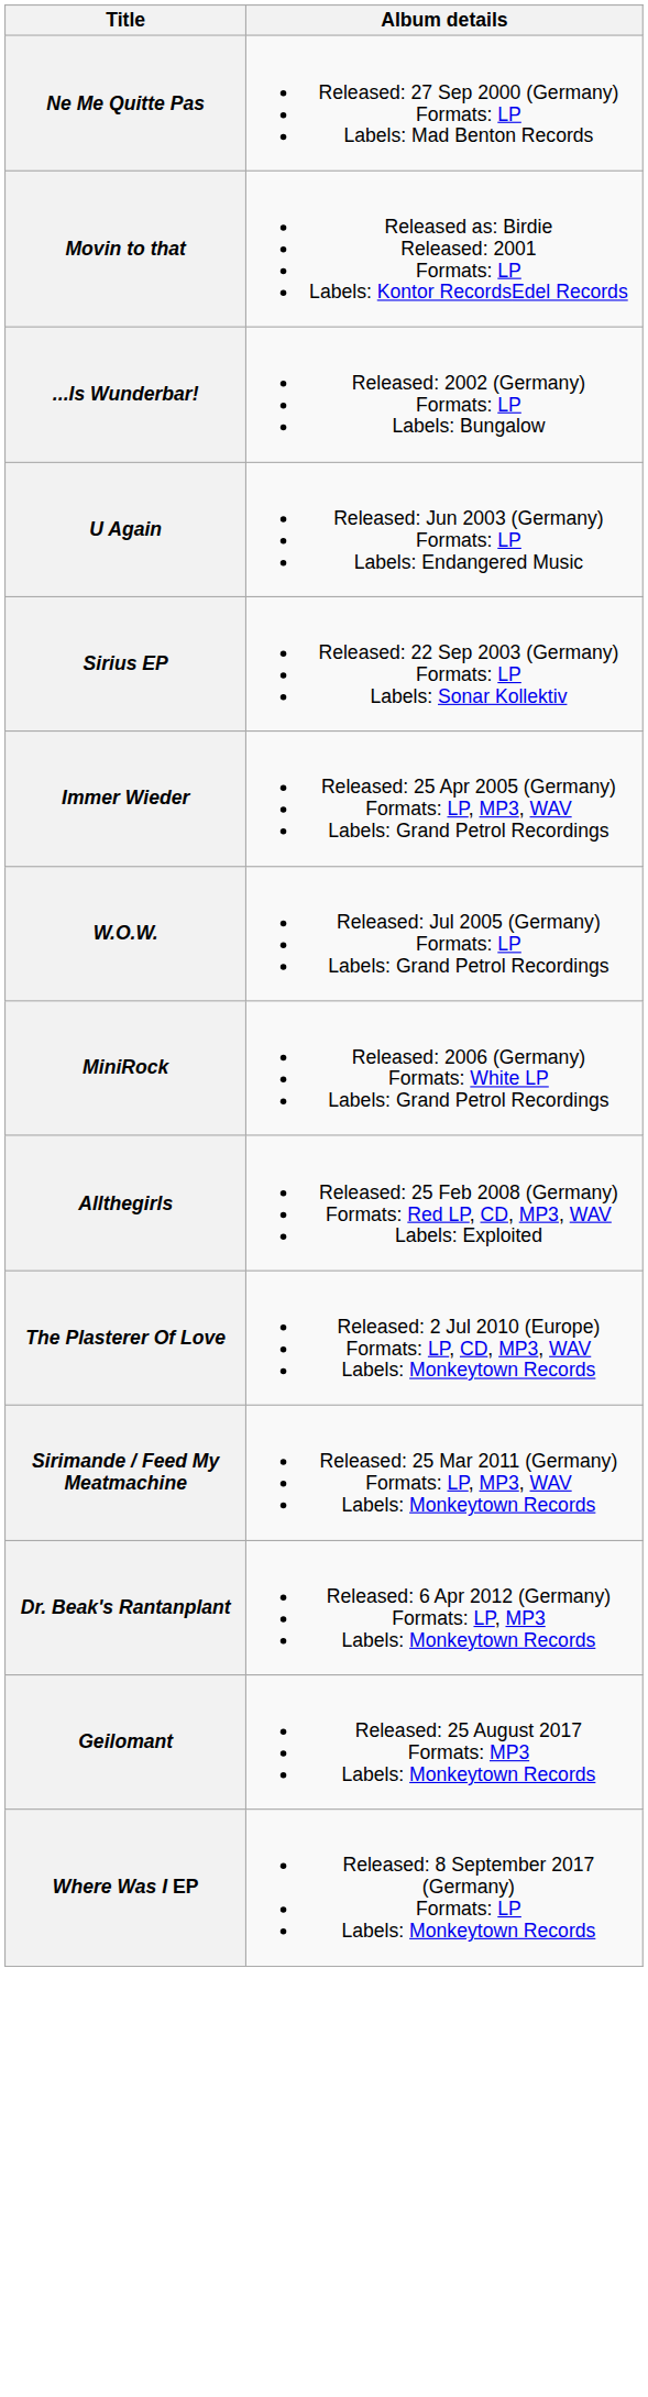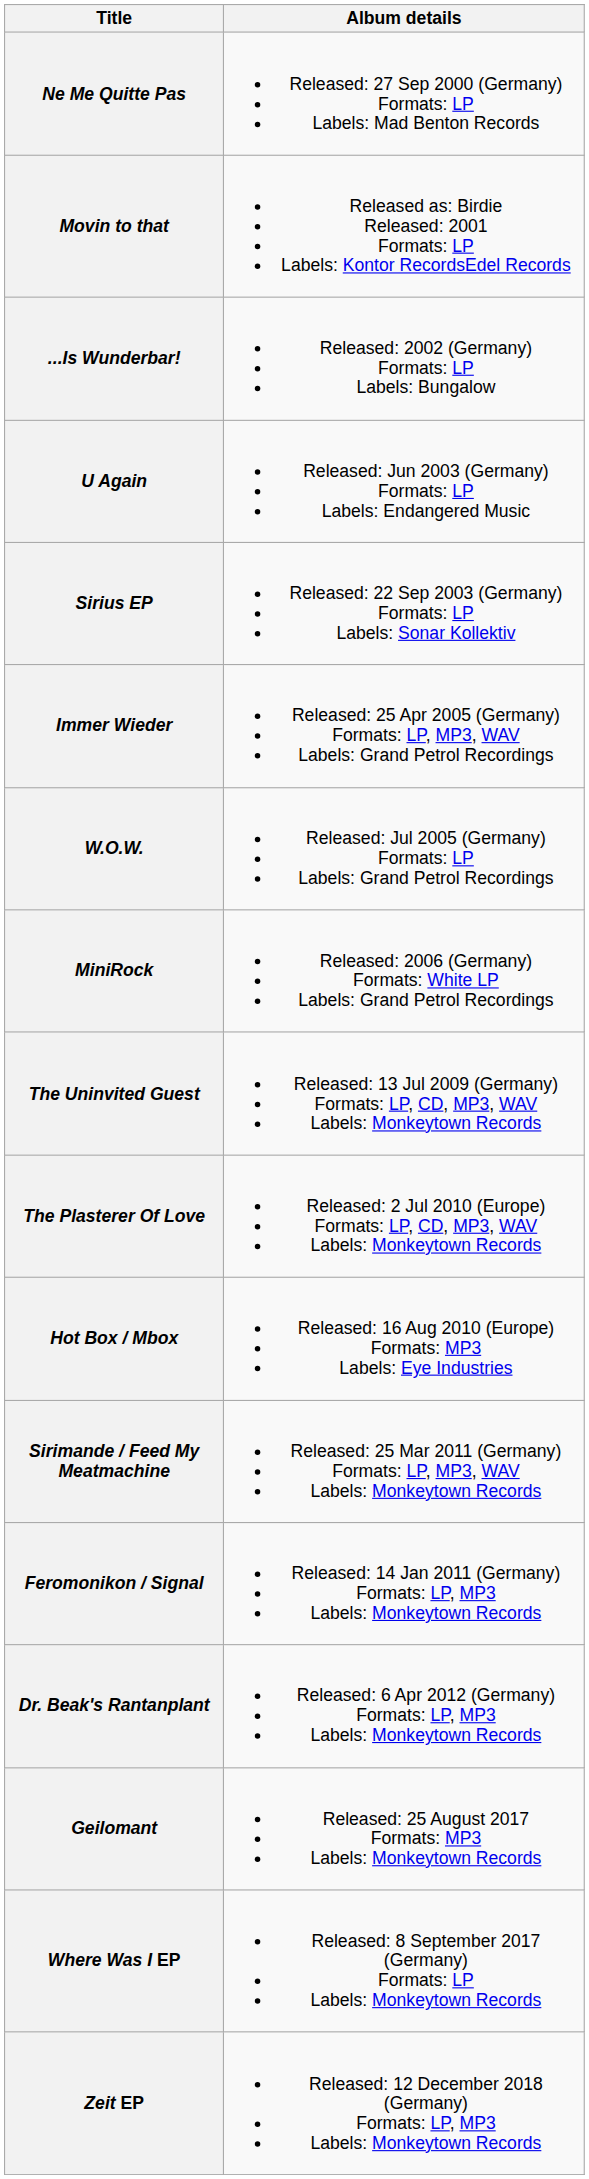- row: Allthegirls | Released: 25 Feb 2008 (Germany) Formats: Red LP, CD, MP3, WAV Labels: Exploited
+ row: The Uninvited Guest | Released: 13 Jul 2009 (Germany) Formats: LP, CD, MP3, WAV Labels: Monkeytown Records
+ row: Hot Box / Mbox | Released: 16 Aug 2010 (Europe) Formats: MP3 Labels: Eye Industries
+ row: Feromonikon / Signal | Released: 14 Jan 2011 (Germany) Formats: LP, MP3 Labels: Monkeytown Records
+ row: Zeit EP | Released: 12 December 2018 (Germany) Formats: LP, MP3 Labels: Monkeytown Records
